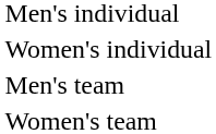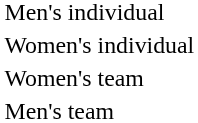rows swapped: Men's team <-> Women's team
